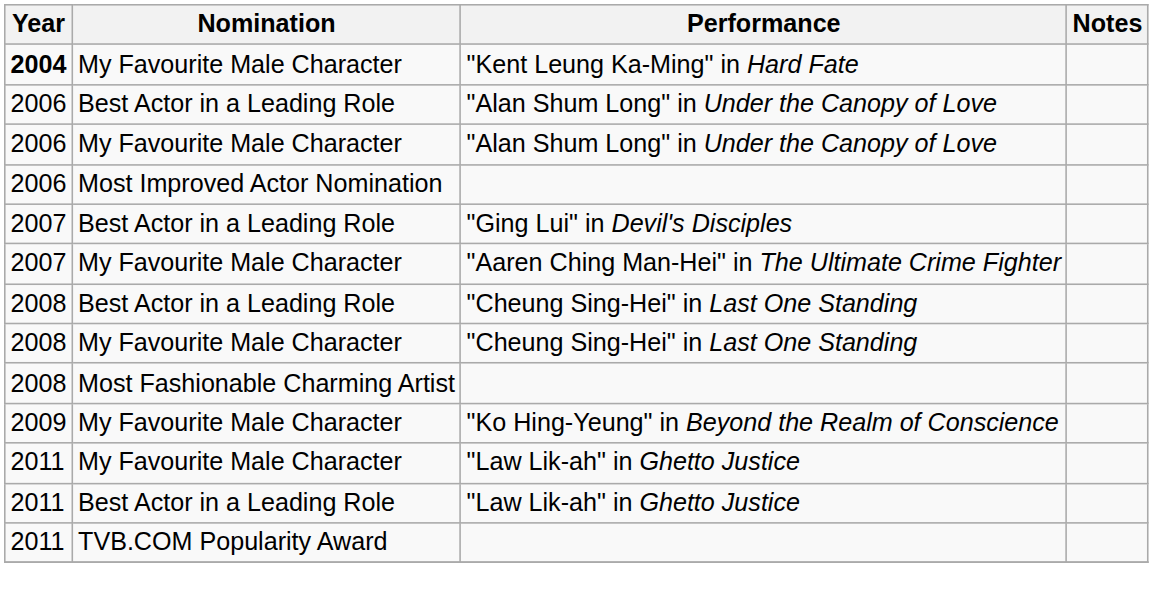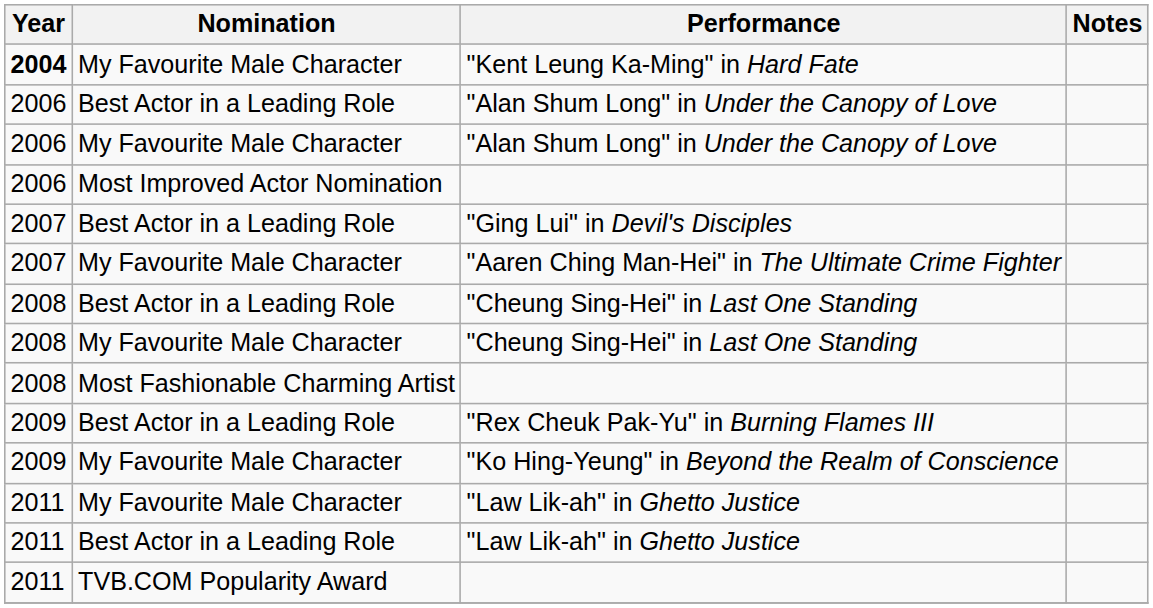+ row: 2009 | Best Actor in a Leading Role | "Rex Cheuk Pak-Yu" in Burning Flames III
